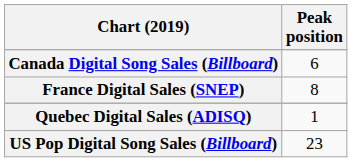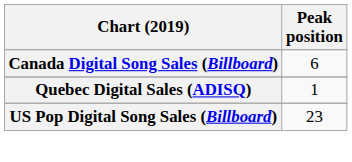- row: France Digital Sales (SNEP) | 8
